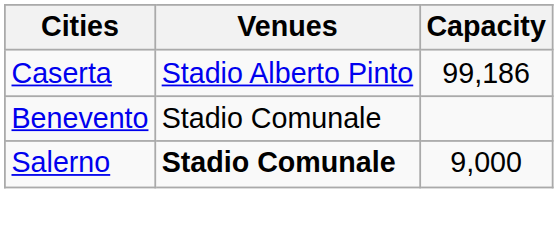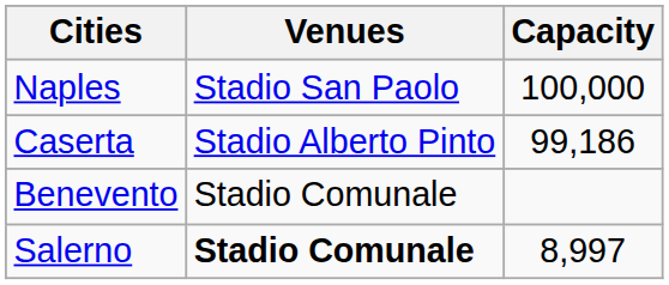+ row: Naples | Stadio San Paolo | 100,000
Salerno | Capacity: 9,000 -> 8,997
